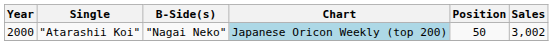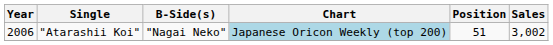"Atarashii Koi" | Year: 2000 -> 2006
"Atarashii Koi" | Position: 50 -> 51
